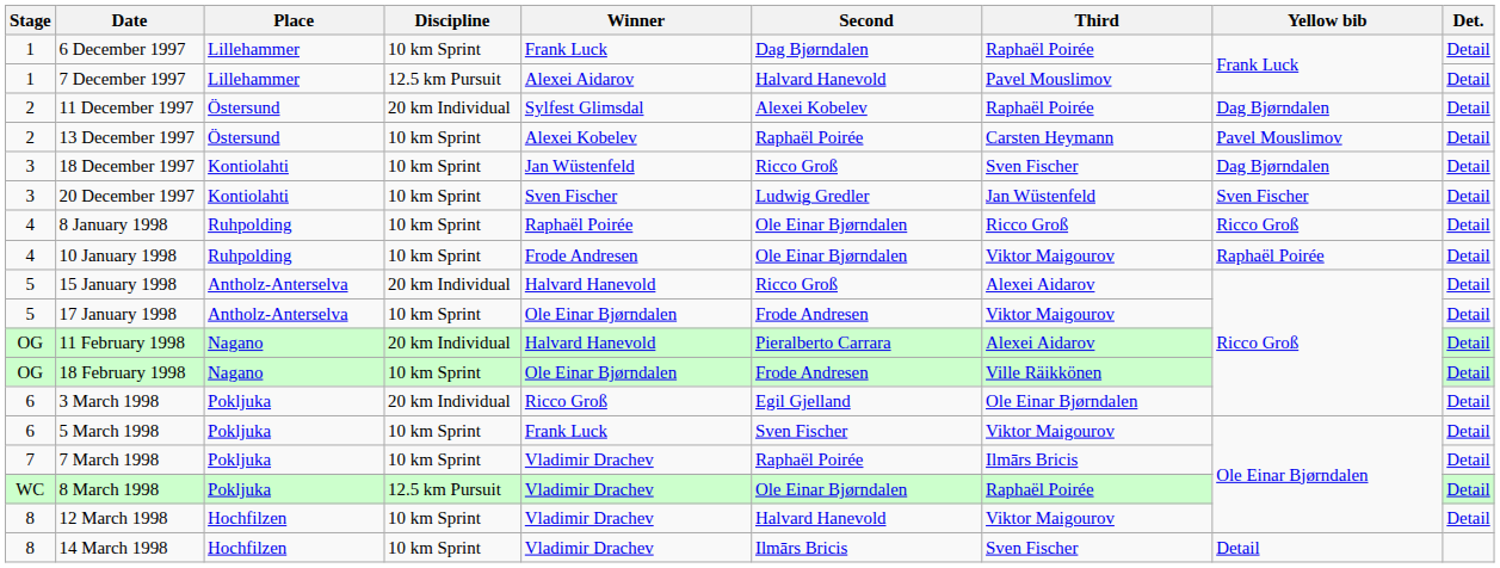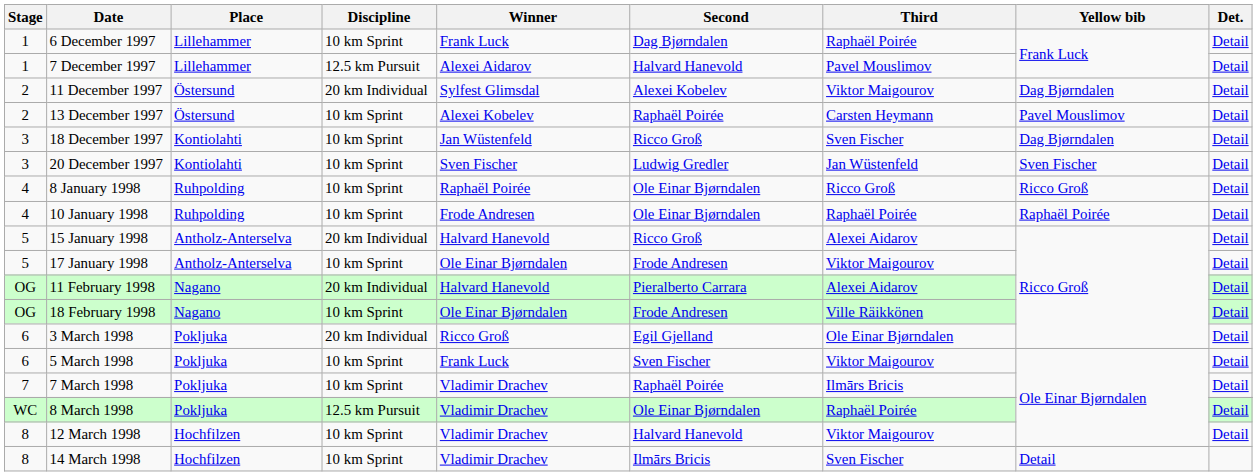11 December 1997 | Third: Raphaël Poirée -> Viktor Maigourov
10 January 1998 | Third: Viktor Maigourov -> Raphaël Poirée
